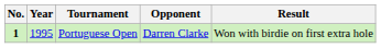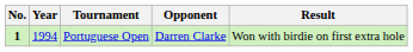Portuguese Open | Year: 1995 -> 1994
